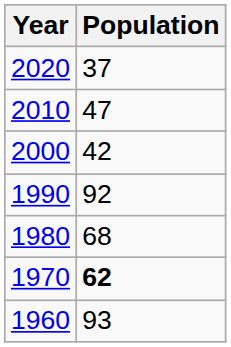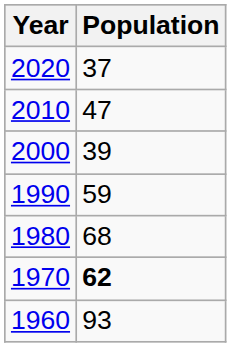2000 | Population: 42 -> 39
1990 | Population: 92 -> 59
